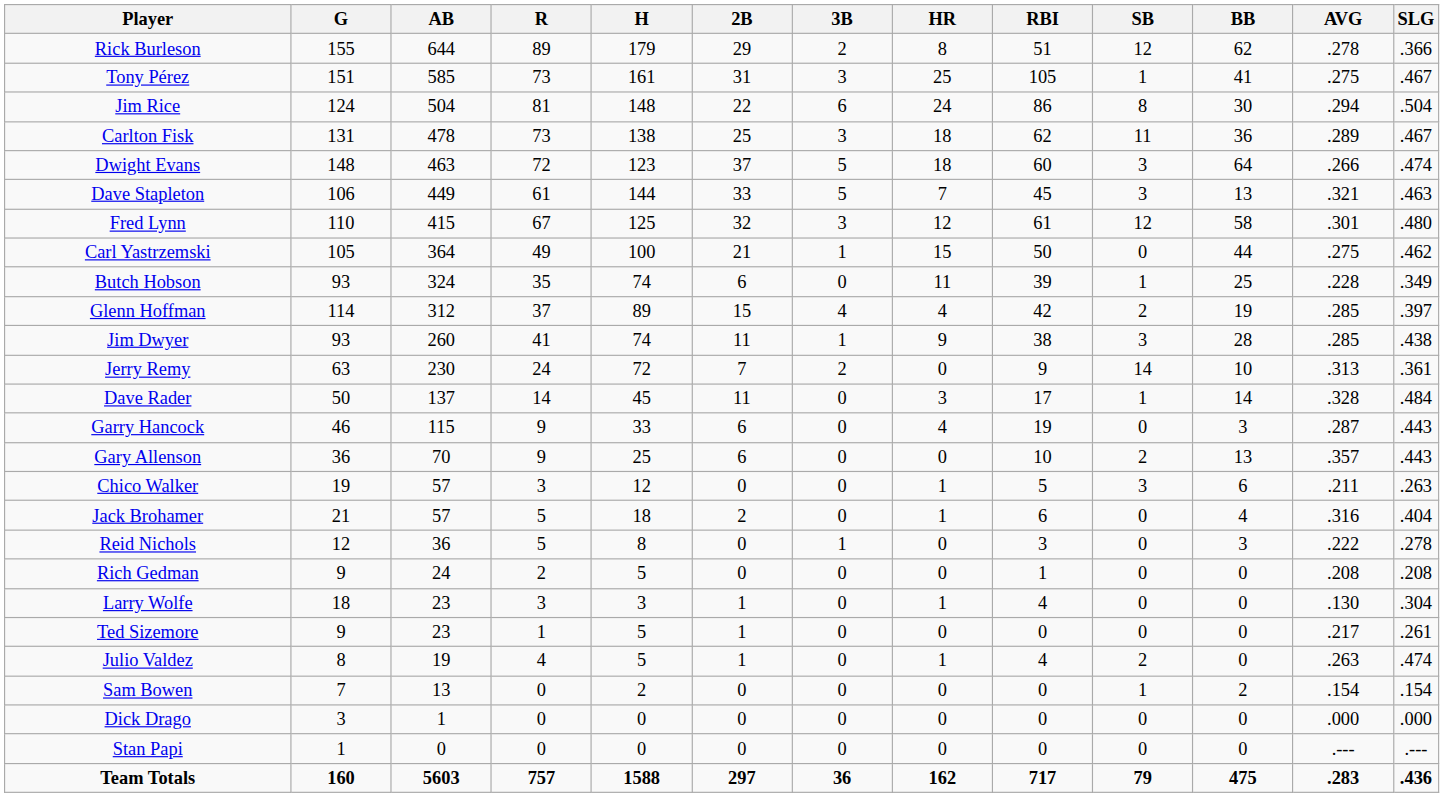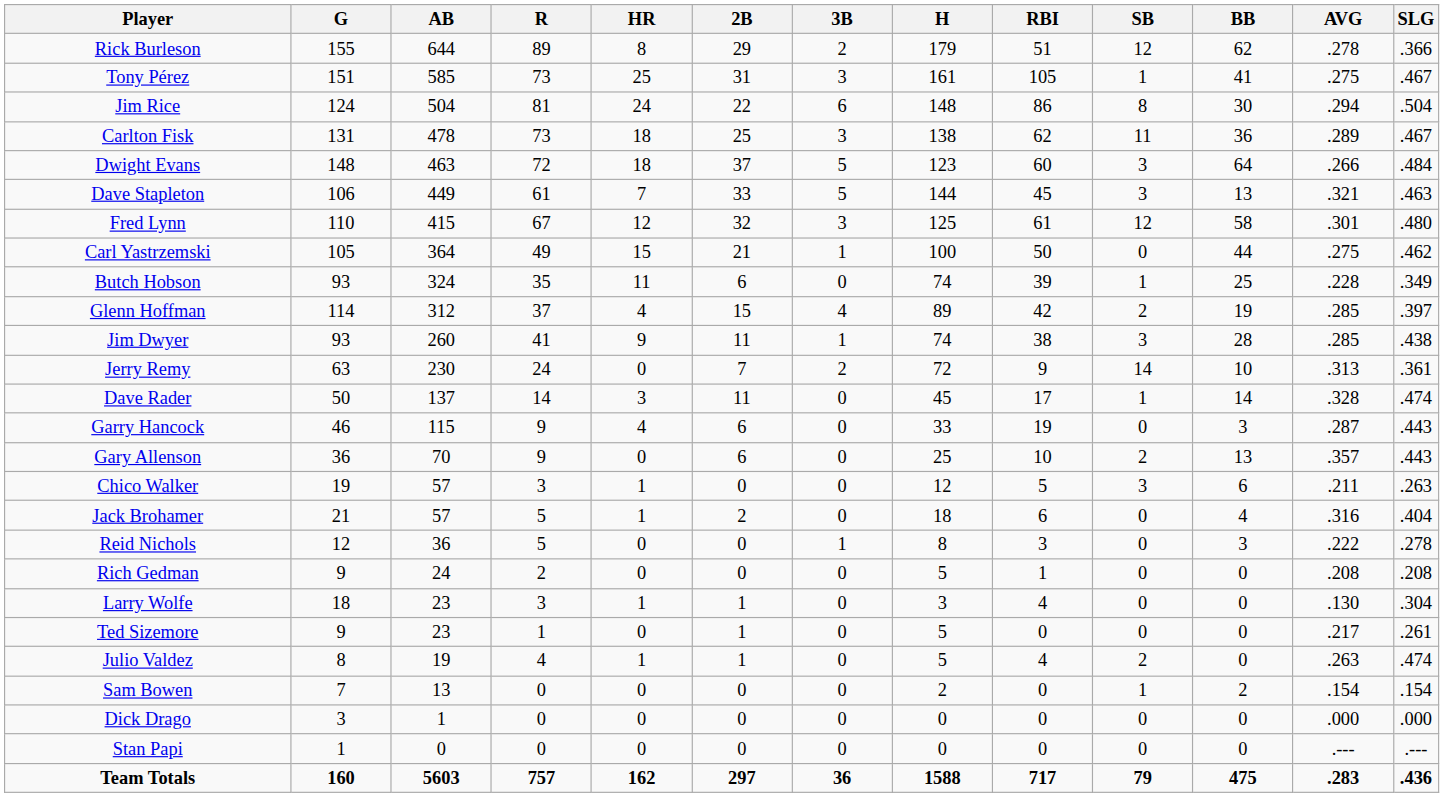columns swapped: H <-> HR
Dwight Evans | SLG: .474 -> .484
Dave Rader | SLG: .484 -> .474
